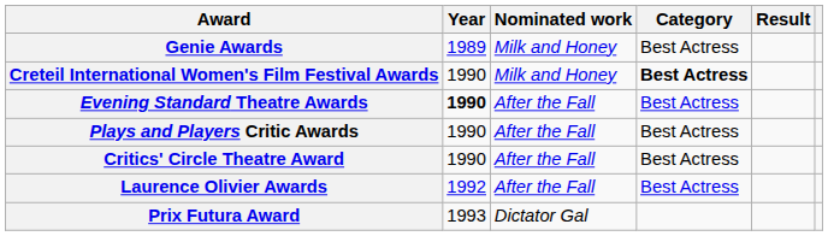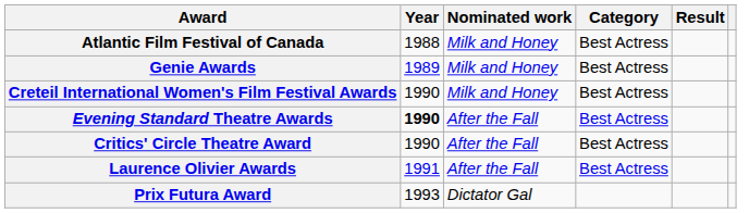+ row: Atlantic Film Festival of Canada | 1988 | Milk and Honey | Best Actress
Creteil International Women's Film Festival Awards | Category: bold -> normal
- row: Plays and Players Critic Awards | 1990 | After the Fall | Best Actress
Laurence Olivier Awards | Year: 1992 -> 1991
